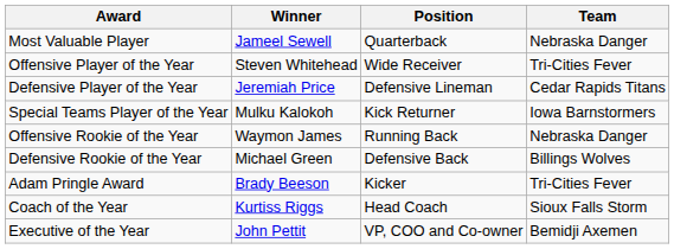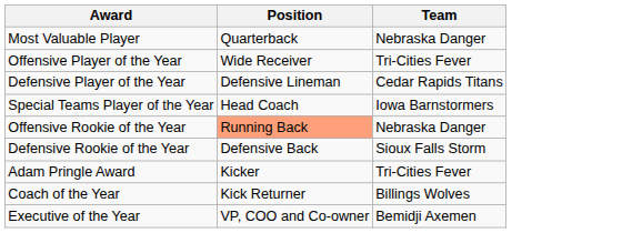- column: Winner | Jameel Sewell | Steven Whitehead | Jeremiah Price | Mulku Kalokoh | Waymon James | Michael Green | Brady Beeson | Kurtiss Riggs | John Pettit
Special Teams Player of the Year | Position: Kick Returner -> Head Coach
Offensive Rookie of the Year | Position: no background -> lightsalmon background
Defensive Rookie of the Year | Team: Billings Wolves -> Sioux Falls Storm
Coach of the Year | Position: Head Coach -> Kick Returner
Coach of the Year | Team: Sioux Falls Storm -> Billings Wolves
